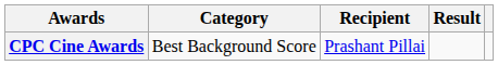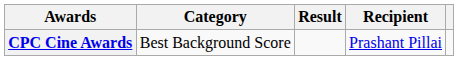columns swapped: Recipient <-> Result
